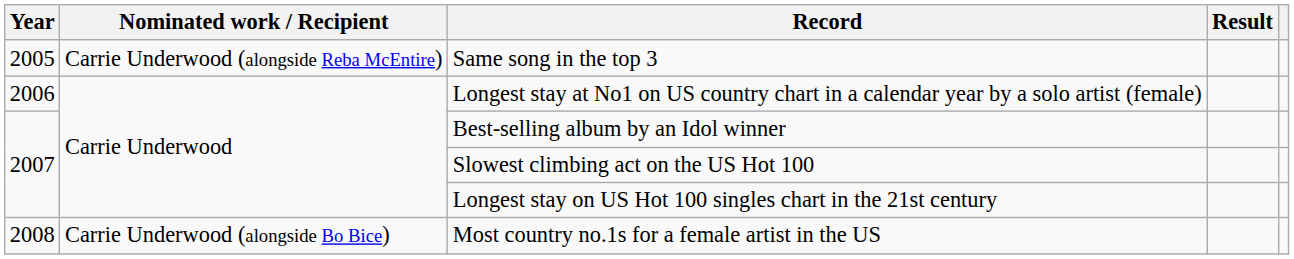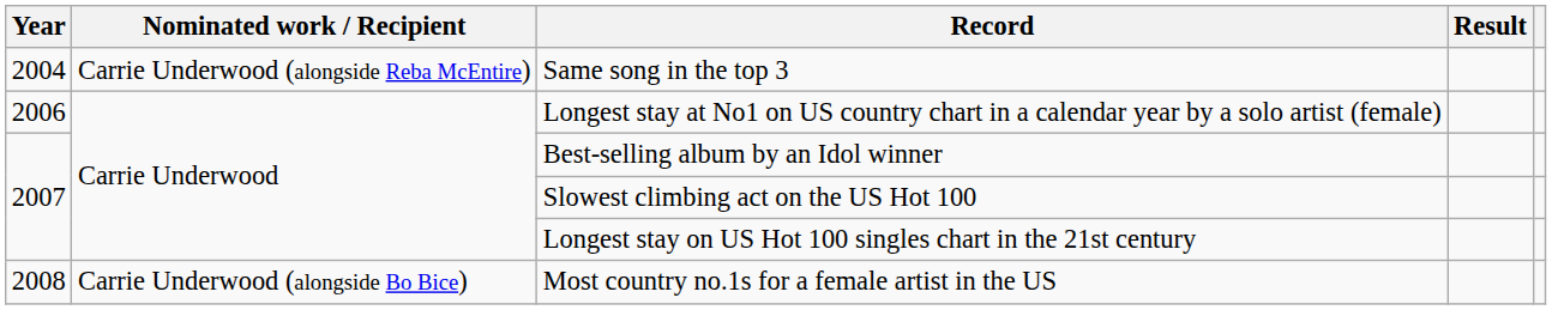Same song in the top 3 | Year: 2005 -> 2004
